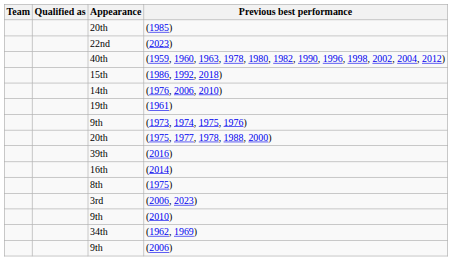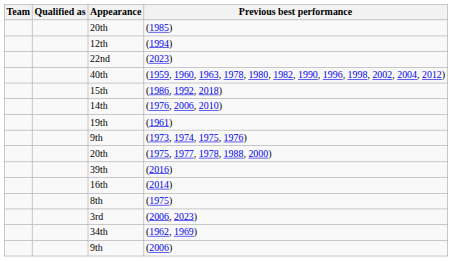+ row: 12th | (1994)
- row: 9th | (2010)
